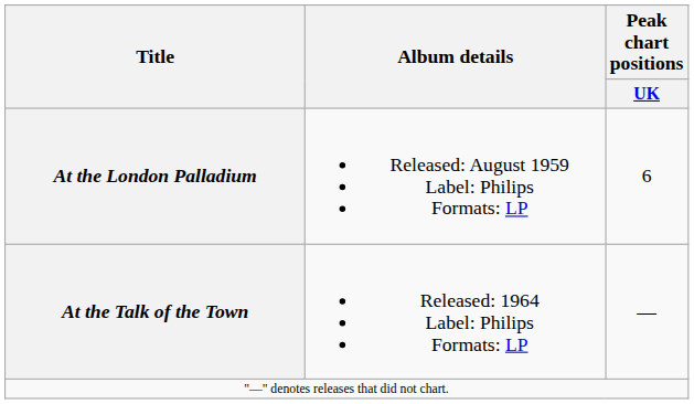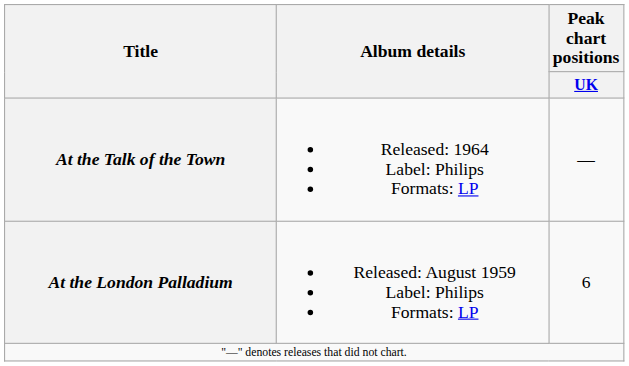rows swapped: At the London Palladium <-> At the Talk of the Town
